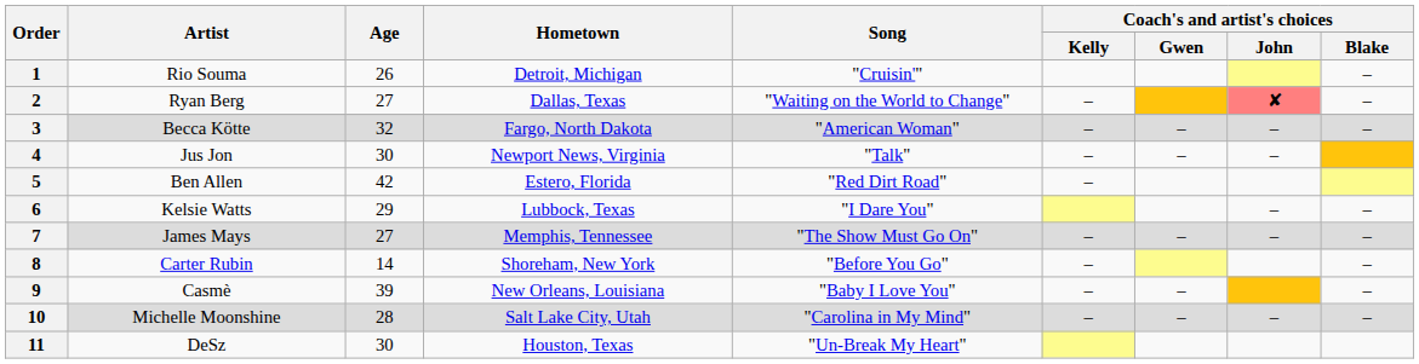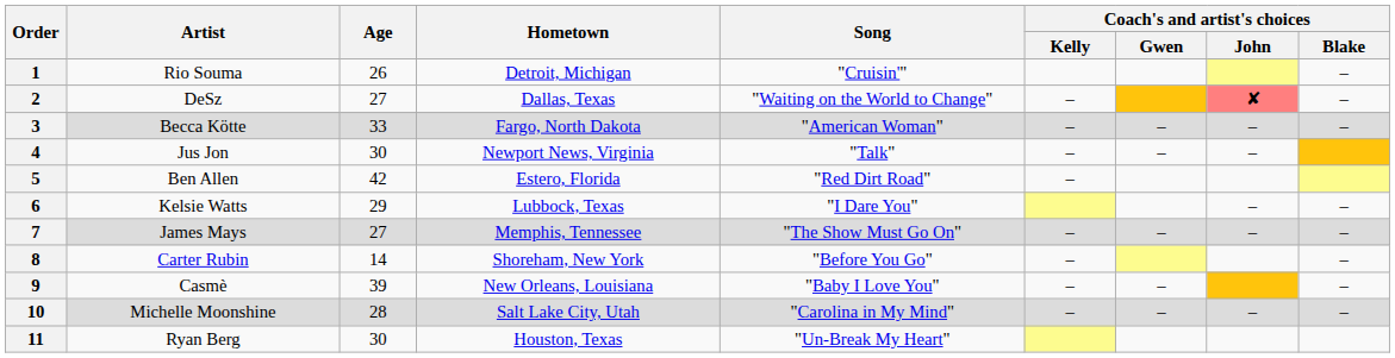2 | Artist: Ryan Berg -> DeSz
3 | Age: 32 -> 33
11 | Artist: DeSz -> Ryan Berg
